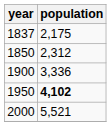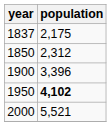1900 | population: 3,336 -> 3,396
